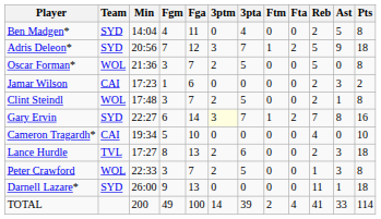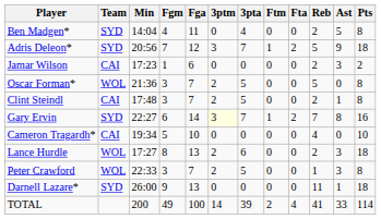rows swapped: Jamar Wilson <-> Oscar Forman*
Clint Steindl | Team: WOL -> CAI
Lance Hurdle | Team: TVL -> WOL
